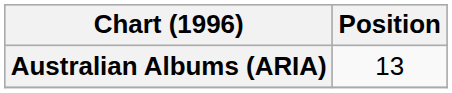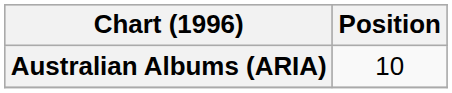Australian Albums (ARIA) | Position: 13 -> 10
